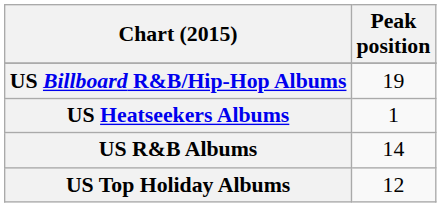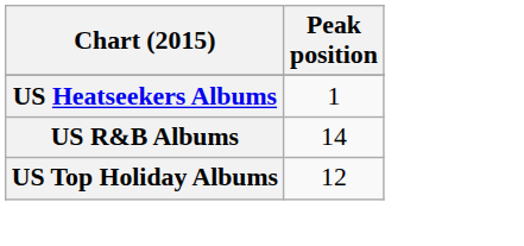- row: US Billboard R&B/Hip-Hop Albums | 19
